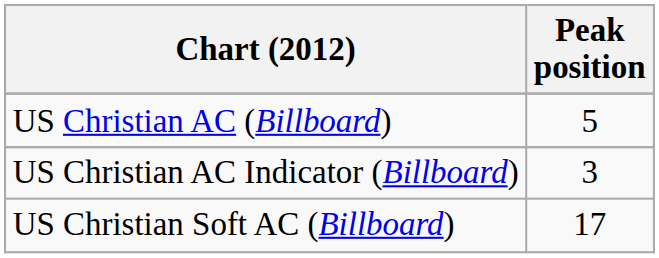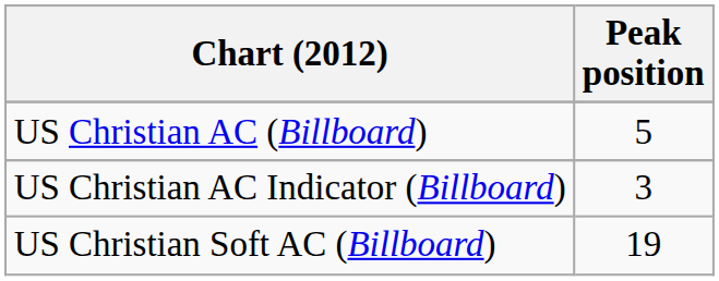US Christian Soft AC (Billboard) | Peak position: 17 -> 19
